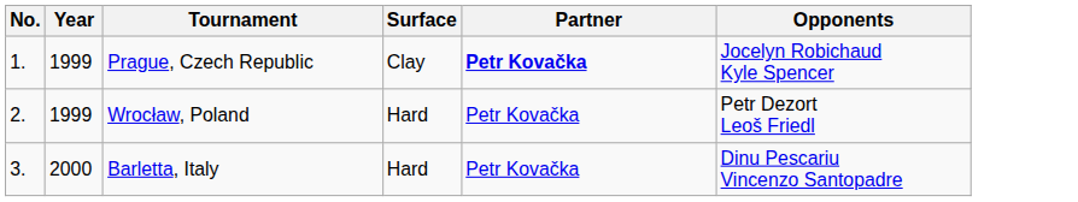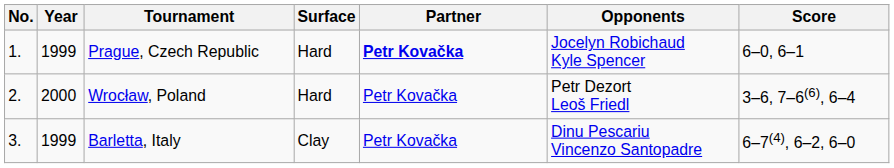+ column: Score | 6–0, 6–1 | 3–6, 7–6(6), 6–4 | 6–7(4), 6–2, 6–0
Prague, Czech Republic | Surface: Clay -> Hard
Wrocław, Poland | Year: 1999 -> 2000
Barletta, Italy | Year: 2000 -> 1999
Barletta, Italy | Surface: Hard -> Clay
